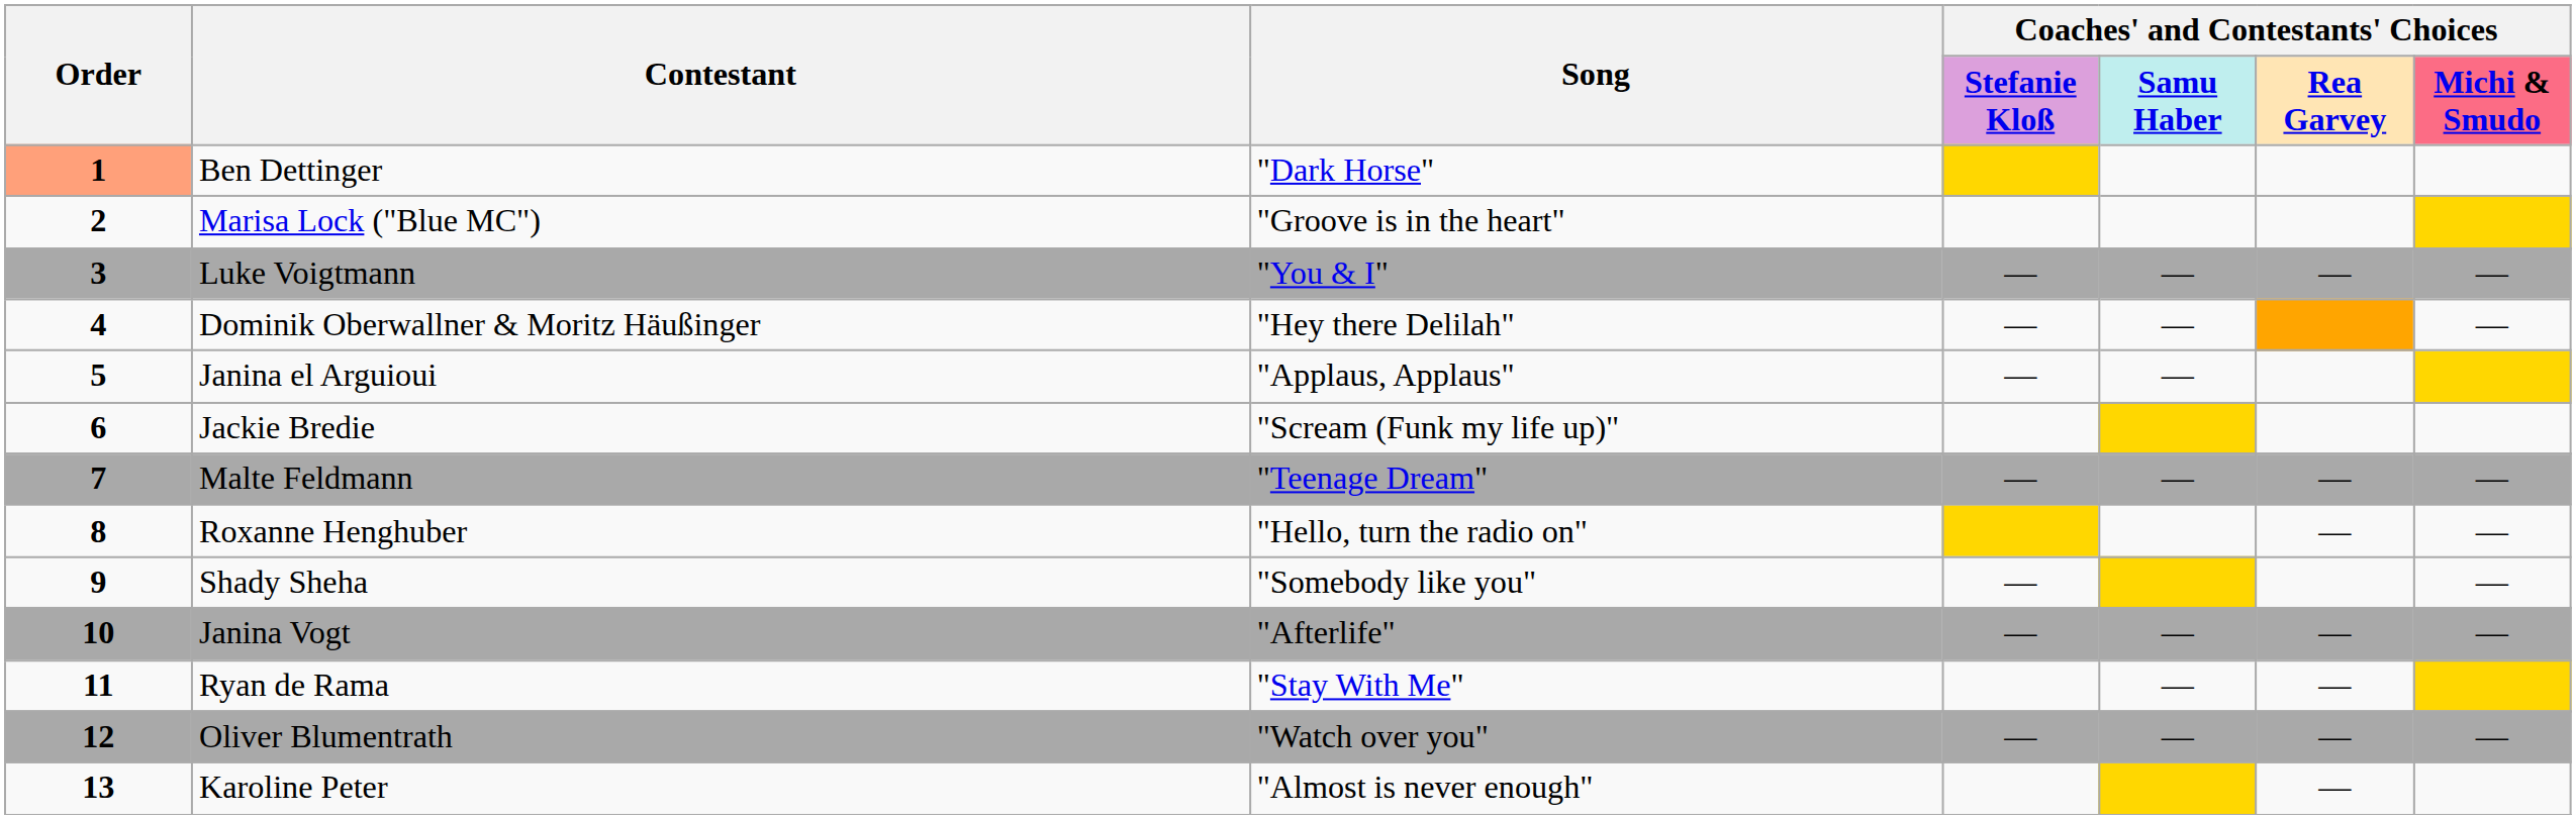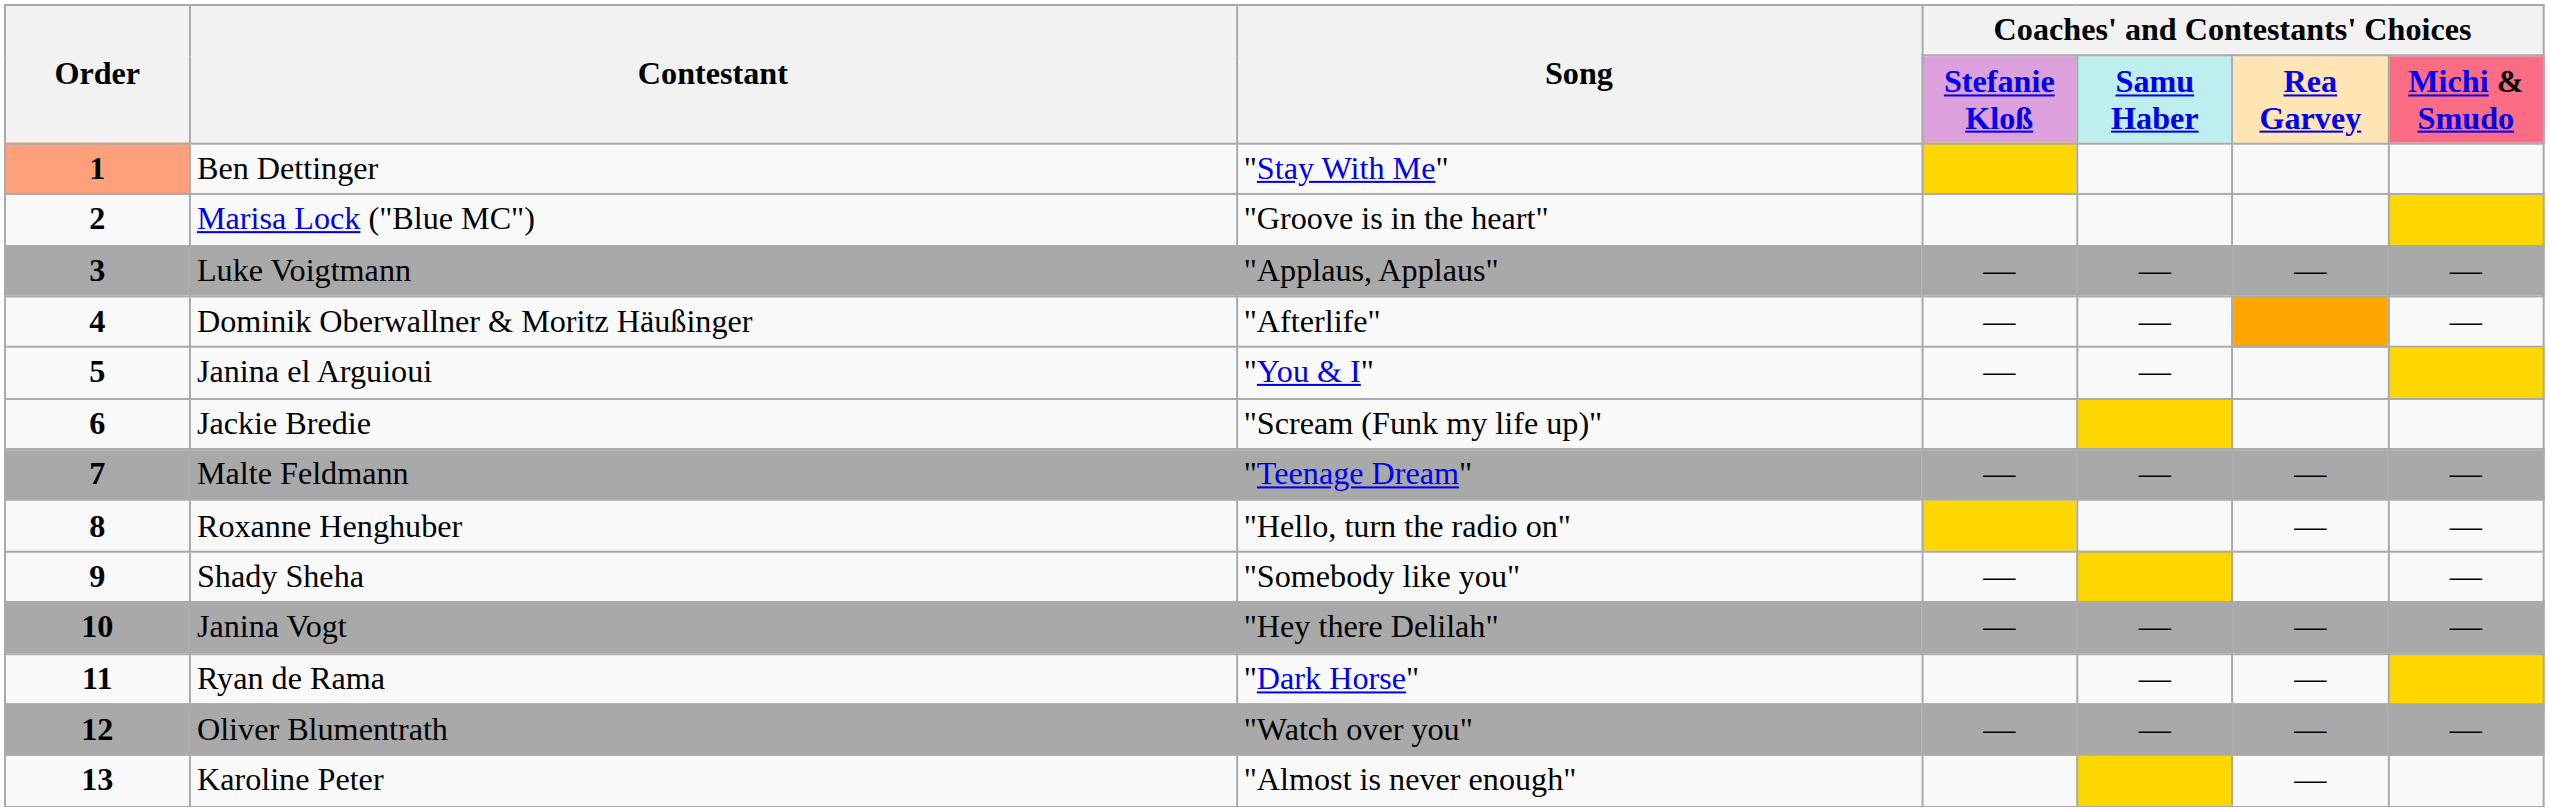Ben Dettinger | Song: "Dark Horse" -> "Stay With Me"
Luke Voigtmann | Song: "You & I" -> "Applaus, Applaus"
Dominik Oberwallner & Moritz Häußinger | Song: "Hey there Delilah" -> "Afterlife"
Janina el Arguioui | Song: "Applaus, Applaus" -> "You & I"
Janina Vogt | Song: "Afterlife" -> "Hey there Delilah"
Ryan de Rama | Song: "Stay With Me" -> "Dark Horse"
